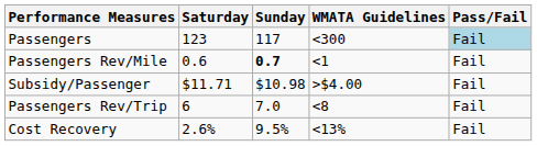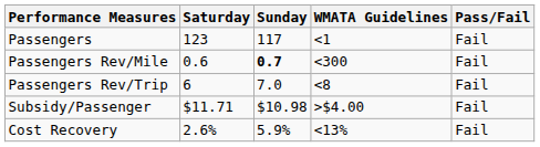Passengers | WMATA Guidelines: <300 -> <1
Passengers | Pass/Fail: lightblue background -> no background
Passengers Rev/Mile | WMATA Guidelines: <1 -> <300
rows swapped: Passengers Rev/Trip <-> Subsidy/Passenger
Cost Recovery | Sunday: 9.5% -> 5.9%
